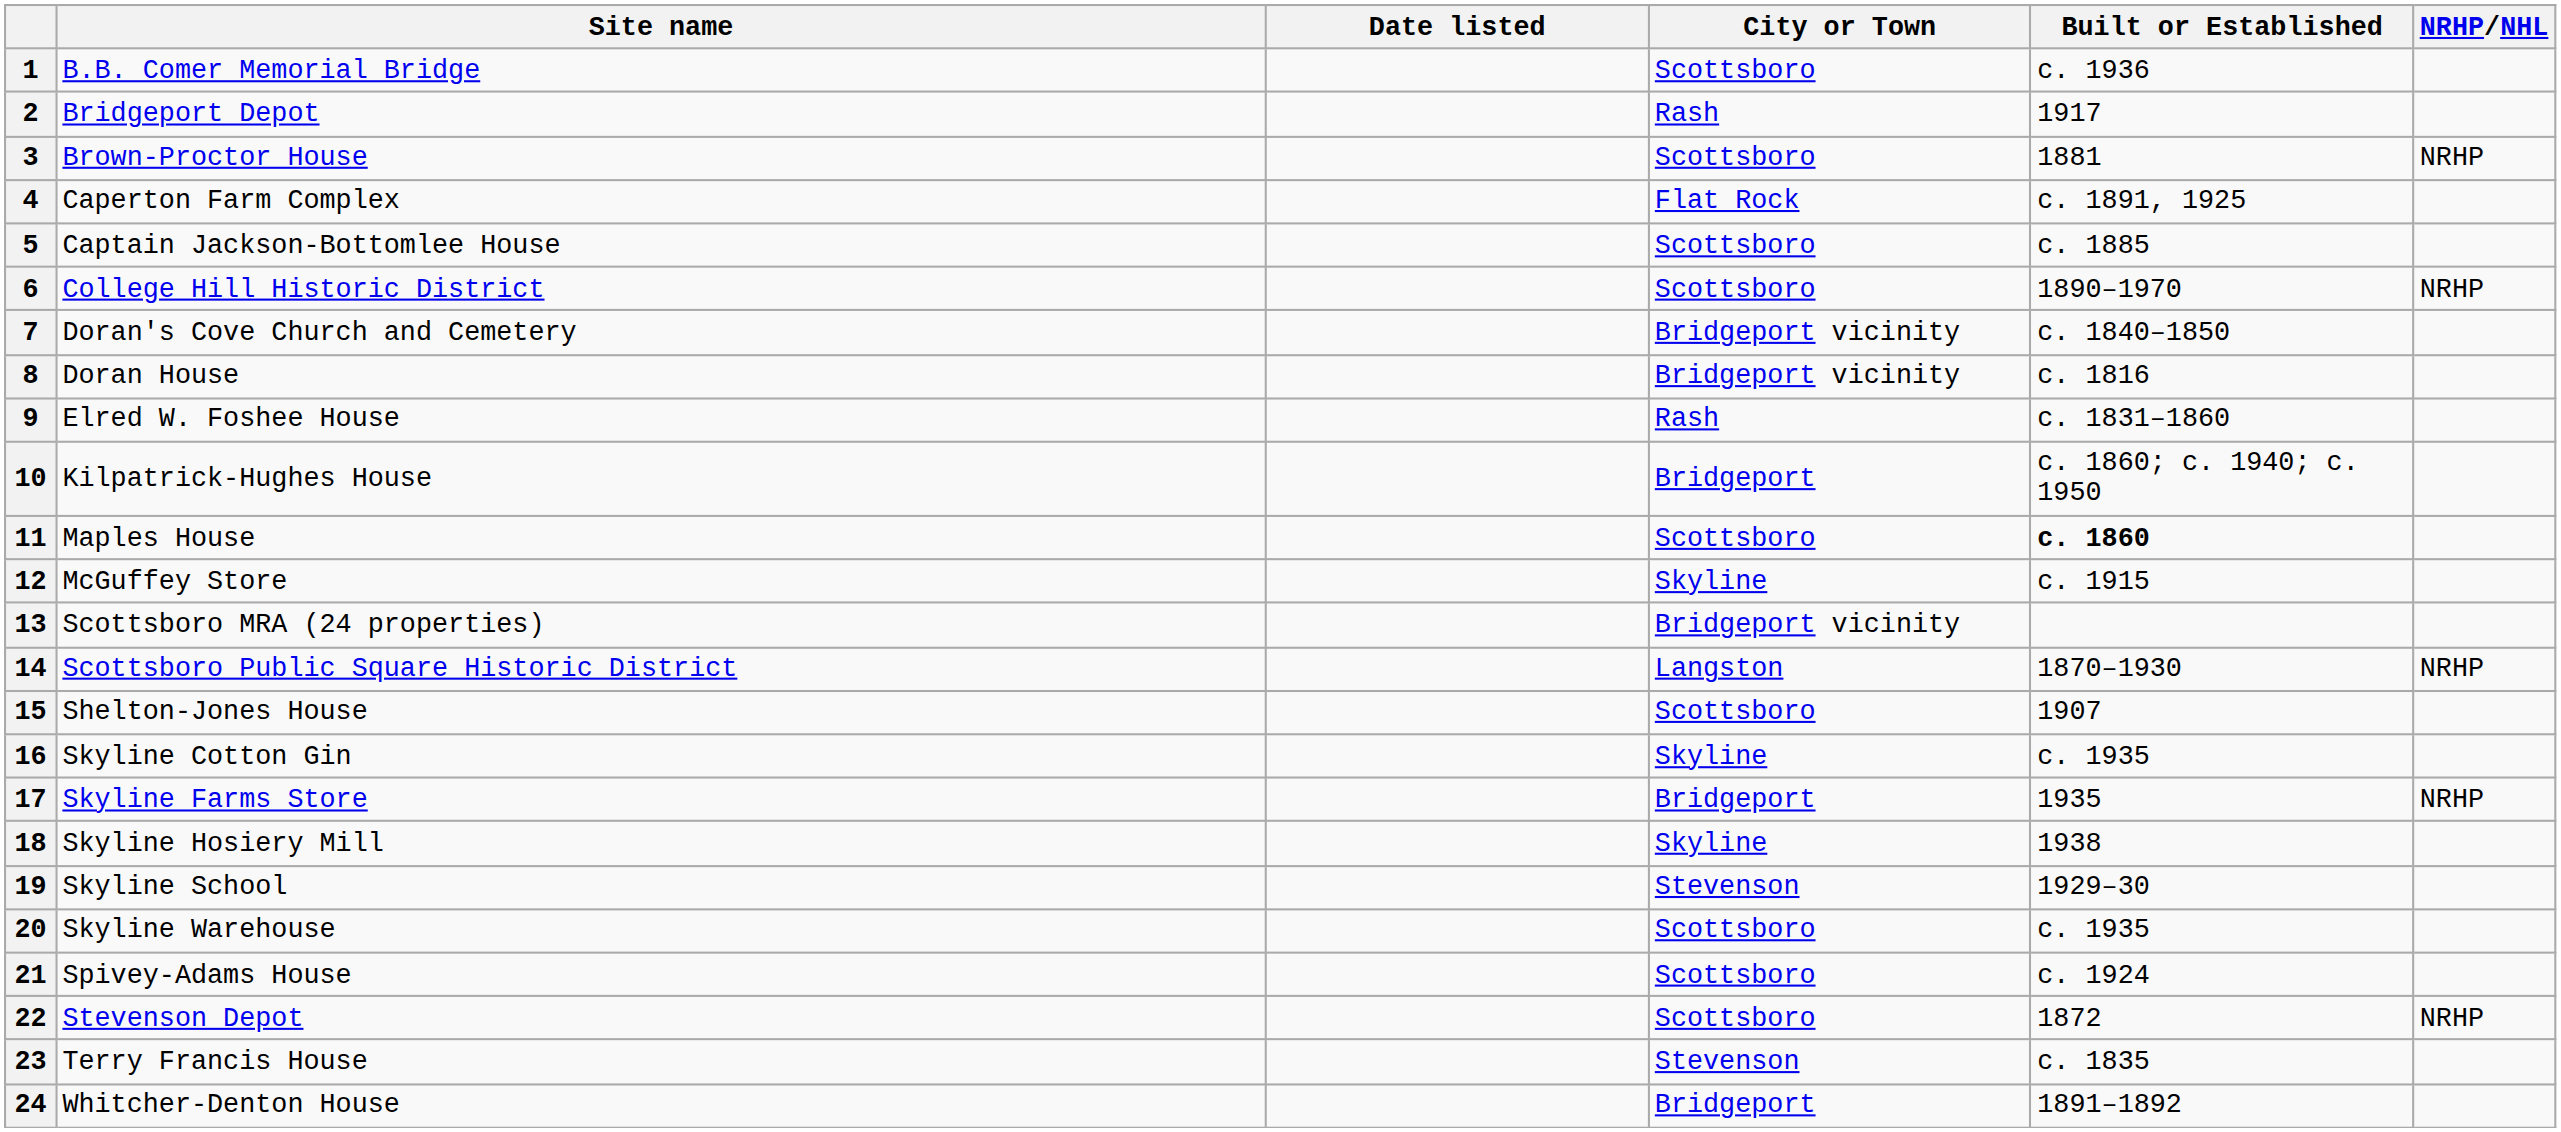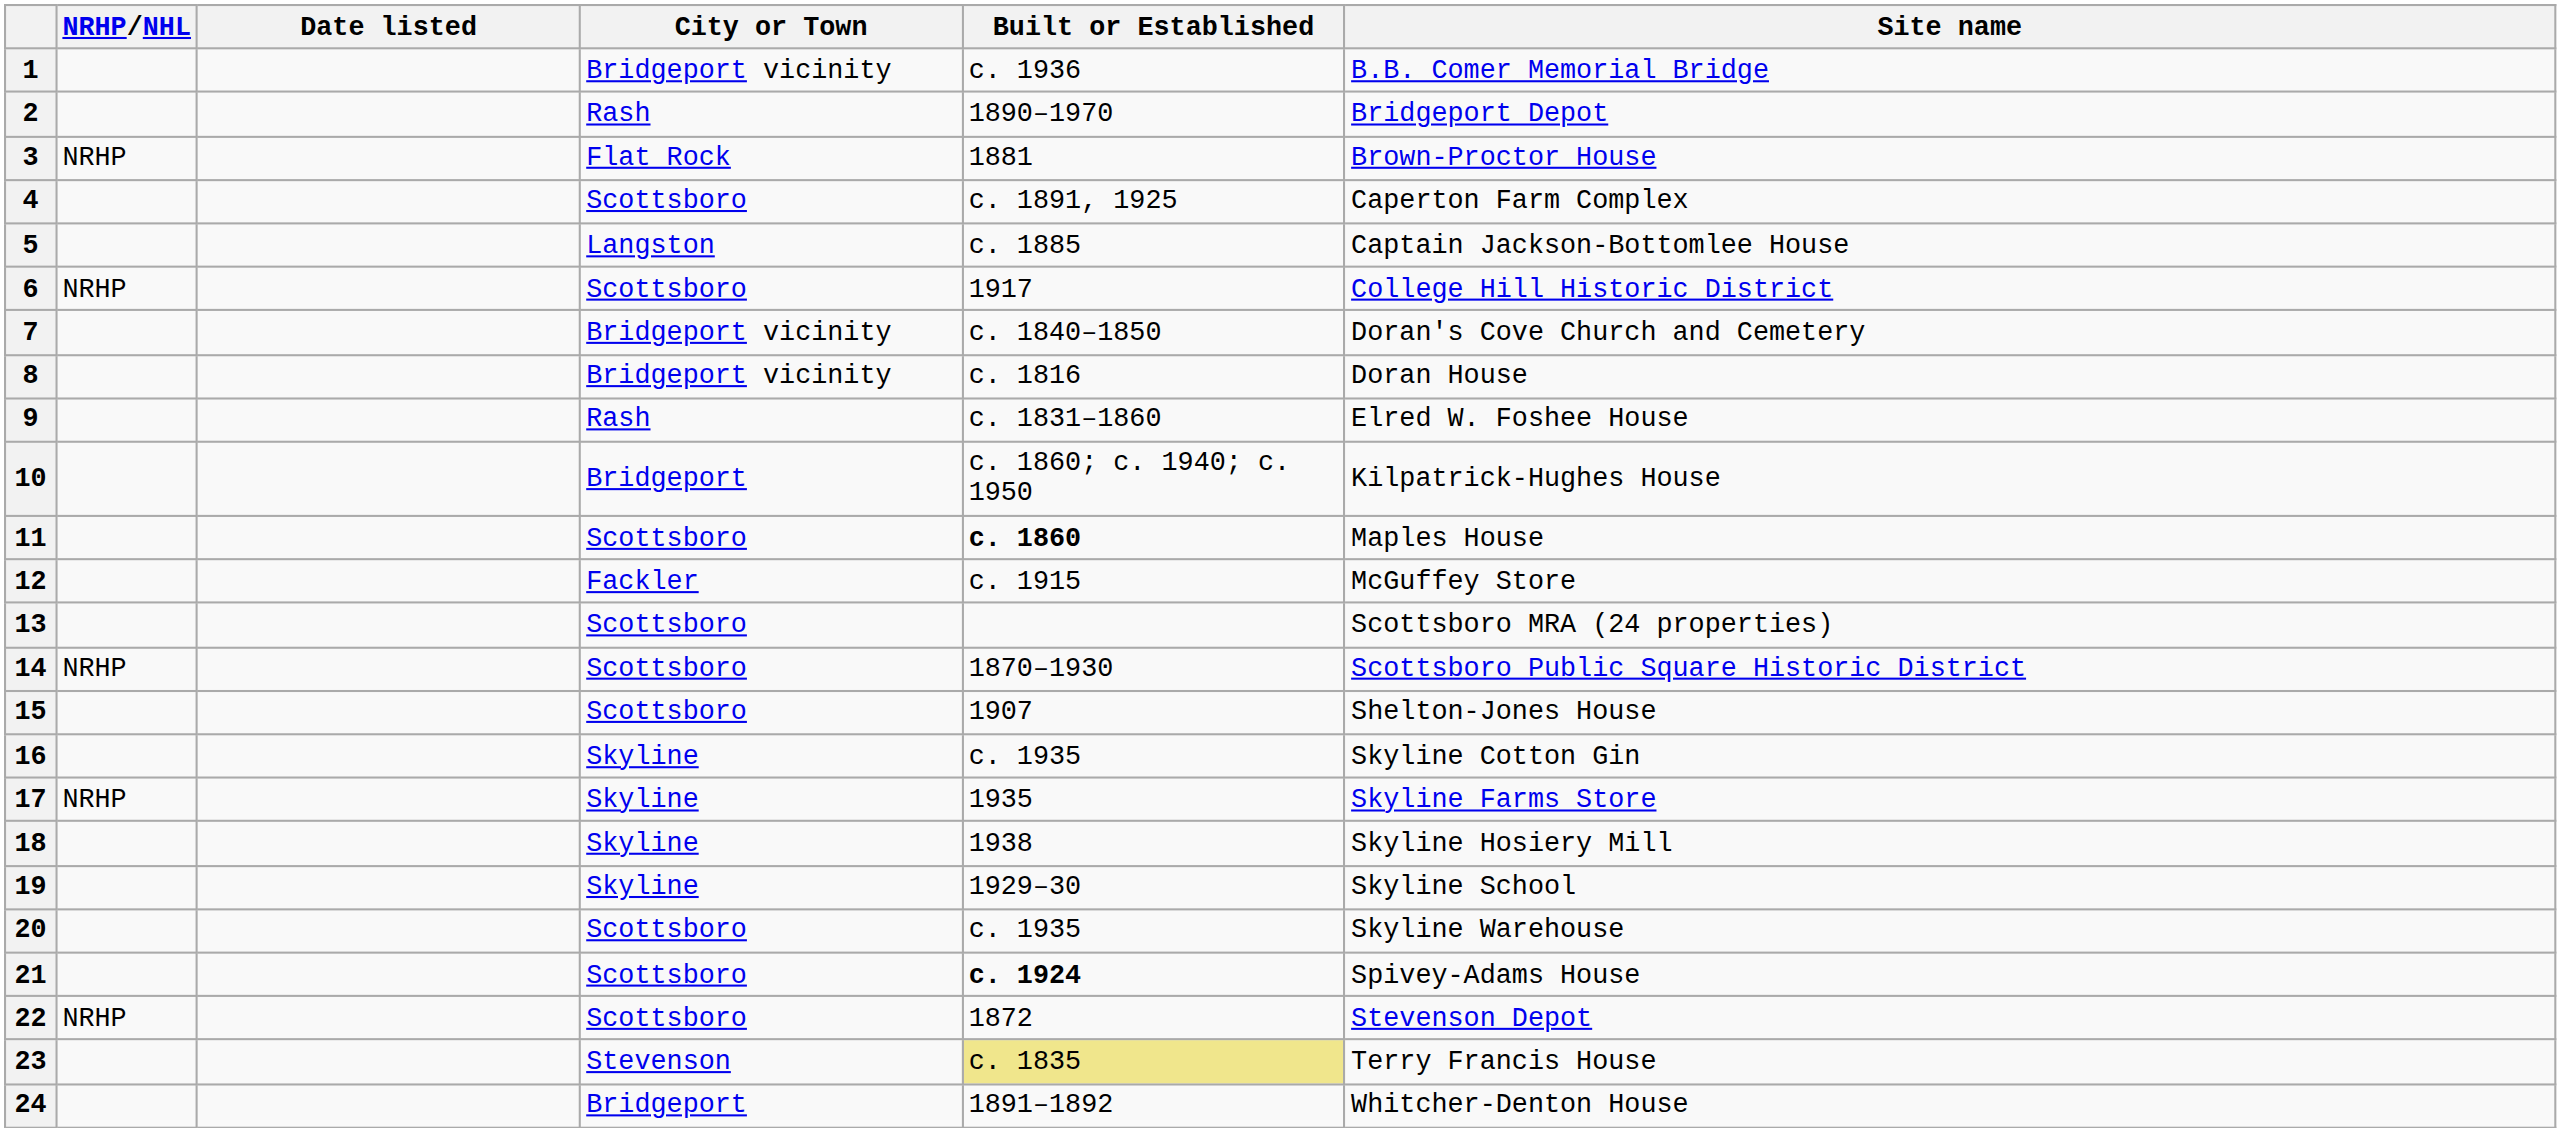columns swapped: Site name <-> NRHP/NHL
1 | City or Town: Scottsboro -> Bridgeport vicinity
2 | Built or Established: 1917 -> 1890–1970
3 | City or Town: Scottsboro -> Flat Rock
4 | City or Town: Flat Rock -> Scottsboro
5 | City or Town: Scottsboro -> Langston
6 | Built or Established: 1890–1970 -> 1917
12 | City or Town: Skyline -> Fackler
13 | City or Town: Bridgeport vicinity -> Scottsboro
14 | City or Town: Langston -> Scottsboro
17 | City or Town: Bridgeport -> Skyline
19 | City or Town: Stevenson -> Skyline
21 | Built or Established: normal -> bold
23 | Built or Established: no background -> khaki background
